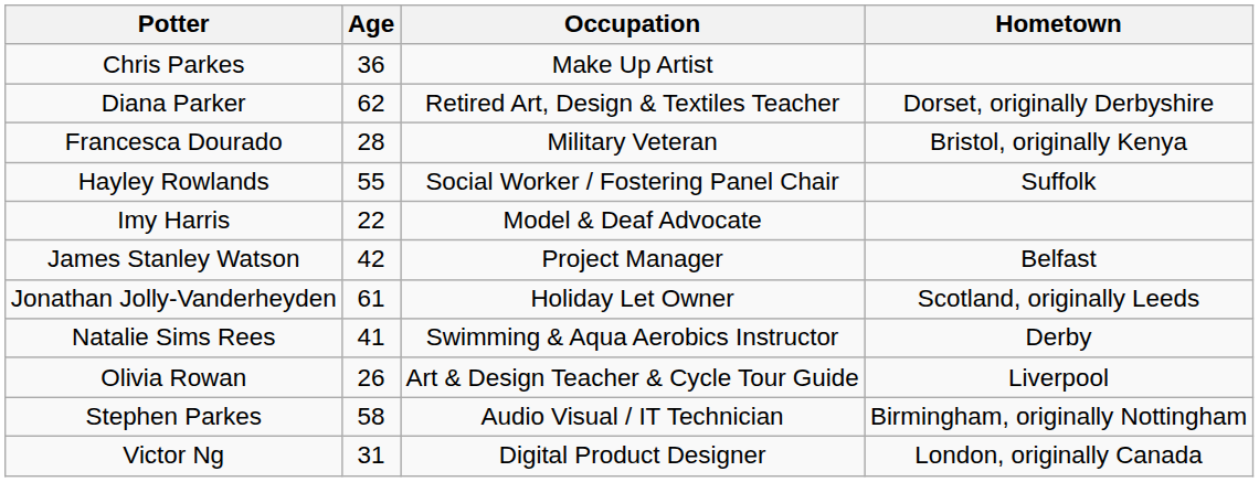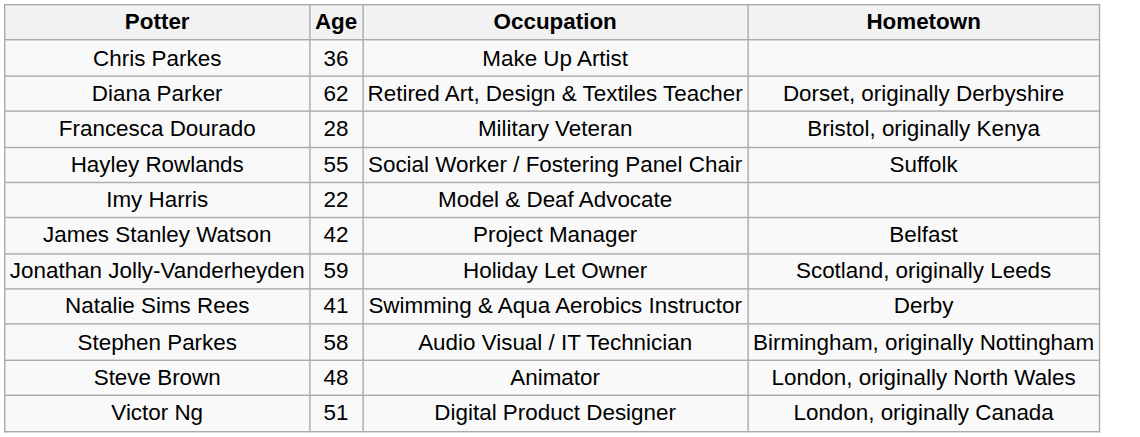Jonathan Jolly-Vanderheyden | Age: 61 -> 59
- row: Olivia Rowan | 26 | Art & Design Teacher & Cycle Tour Guide | Liverpool
+ row: Steve Brown | 48 | Animator | London, originally North Wales
Victor Ng | Age: 31 -> 51
